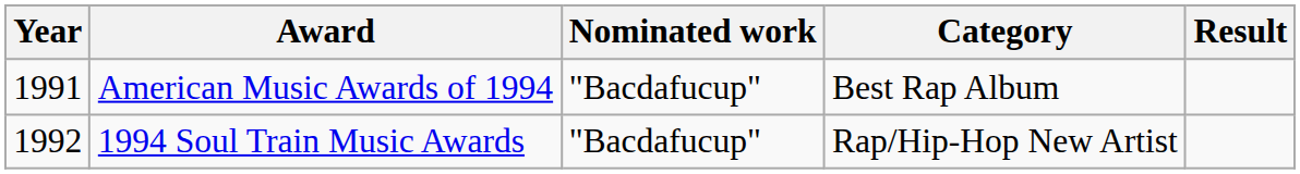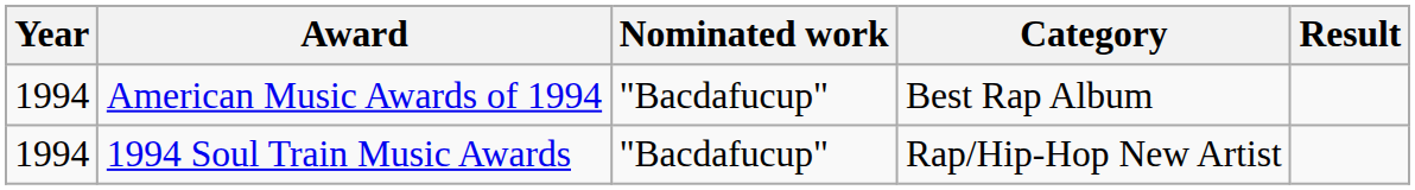American Music Awards of 1994 | Year: 1991 -> 1994
1994 Soul Train Music Awards | Year: 1992 -> 1994
